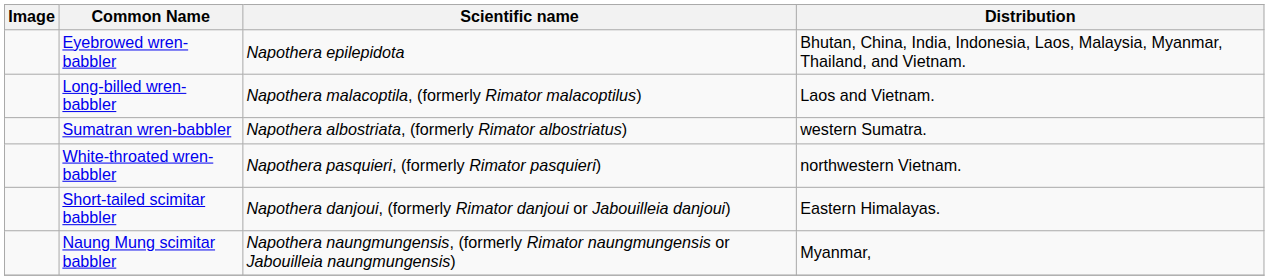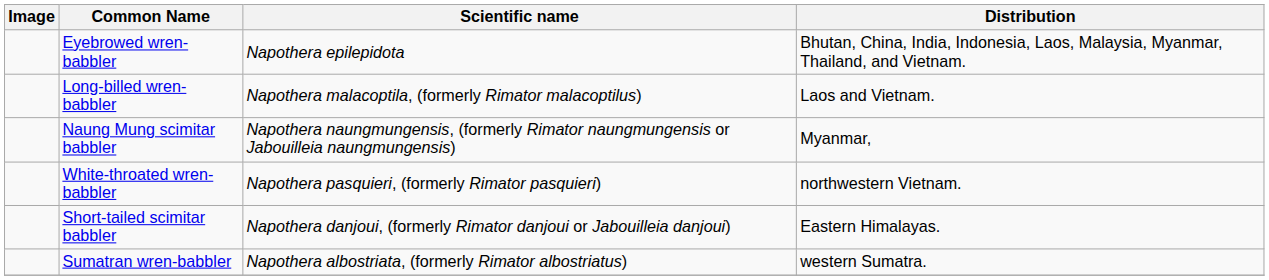rows swapped: Sumatran wren-babbler <-> Naung Mung scimitar babbler
